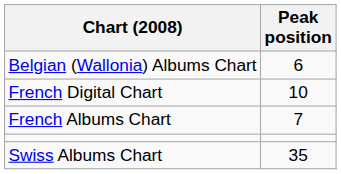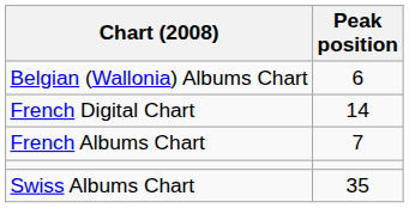French Digital Chart | Peak position: 10 -> 14
